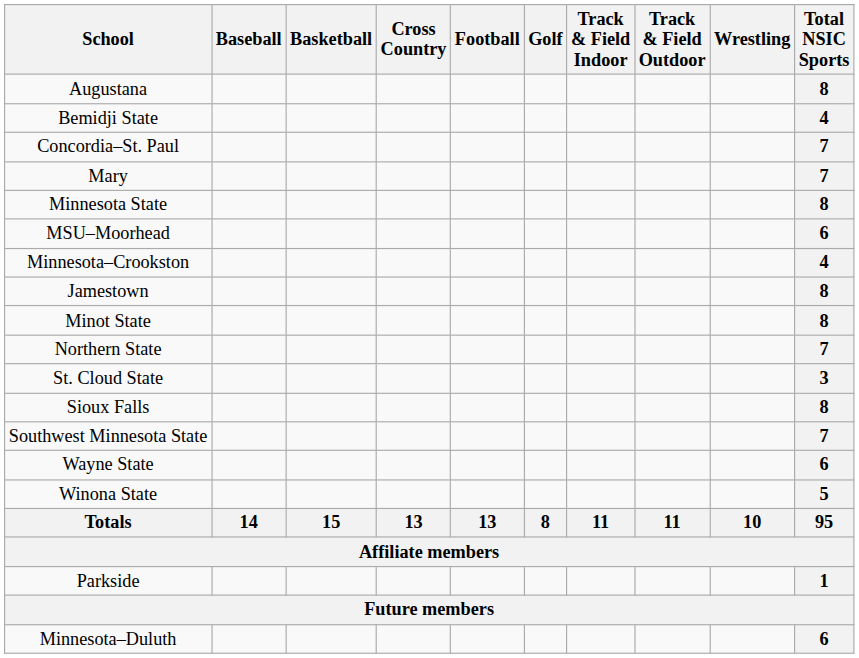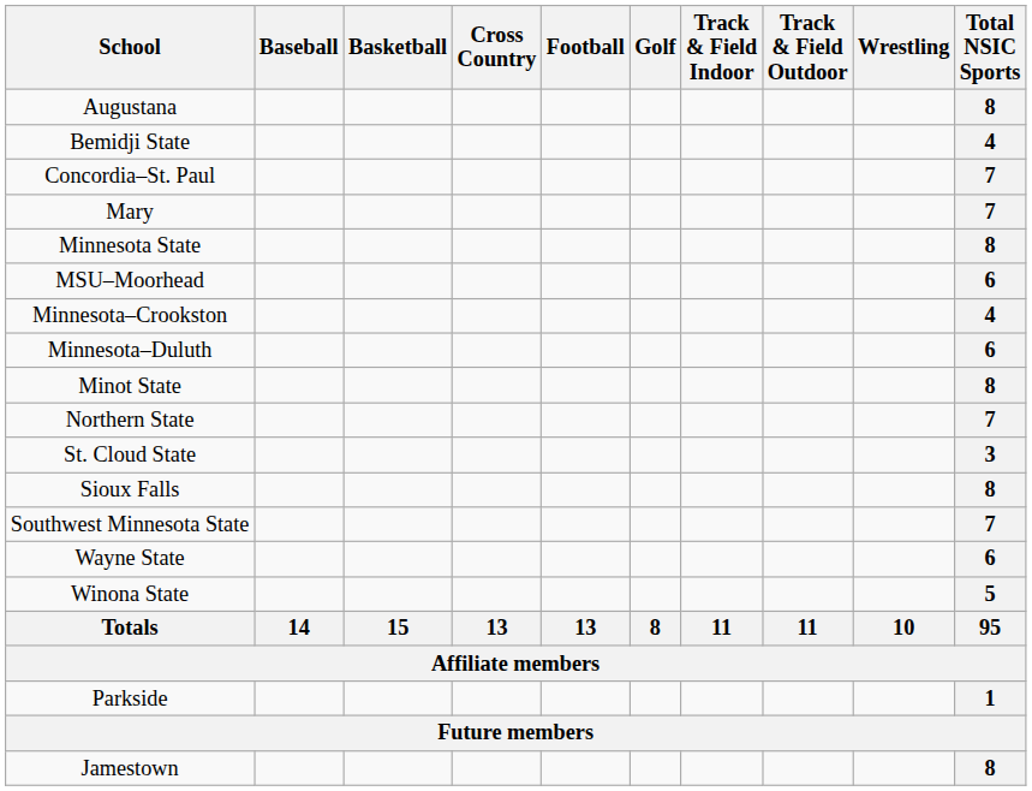rows swapped: Minnesota–Duluth <-> Jamestown
